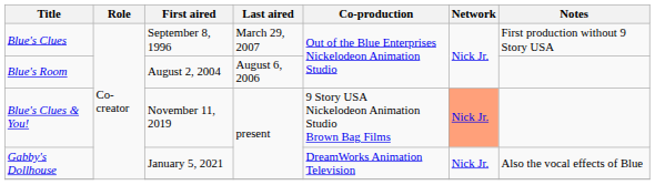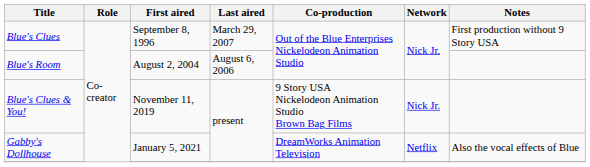Blue's Clues & You! | Network: lightsalmon background -> no background
Gabby's Dollhouse | Network: Nick Jr. -> Netflix
